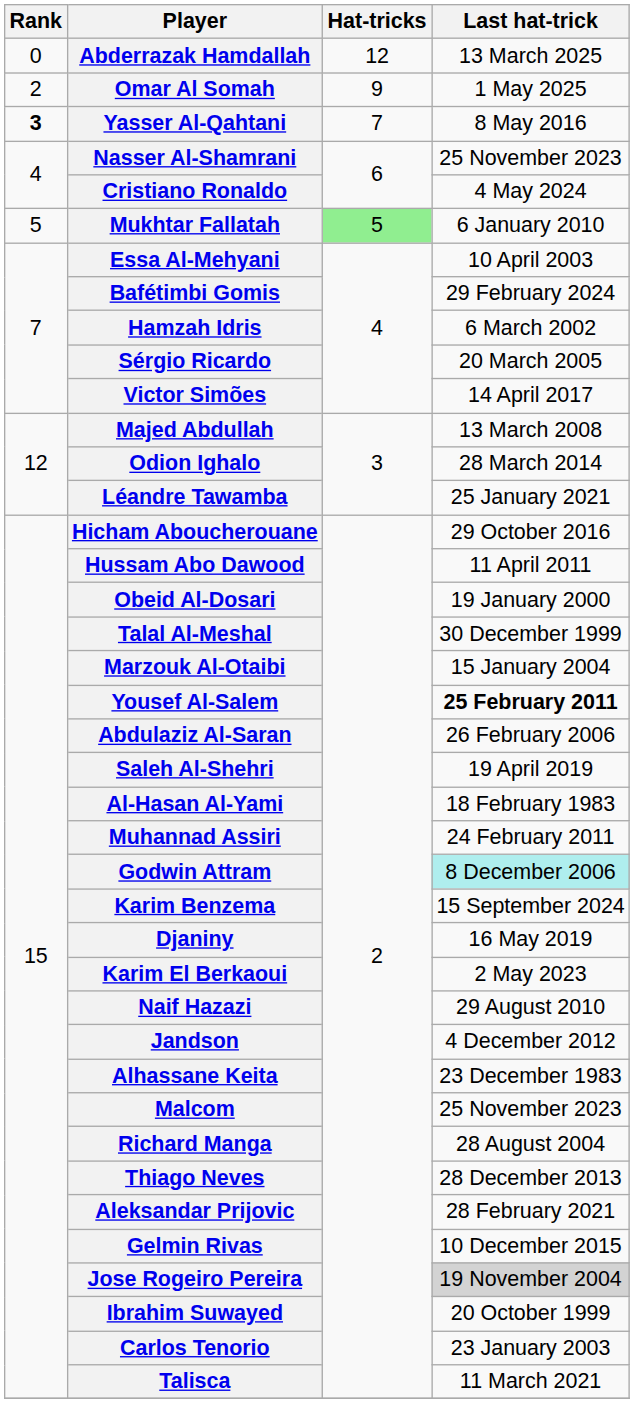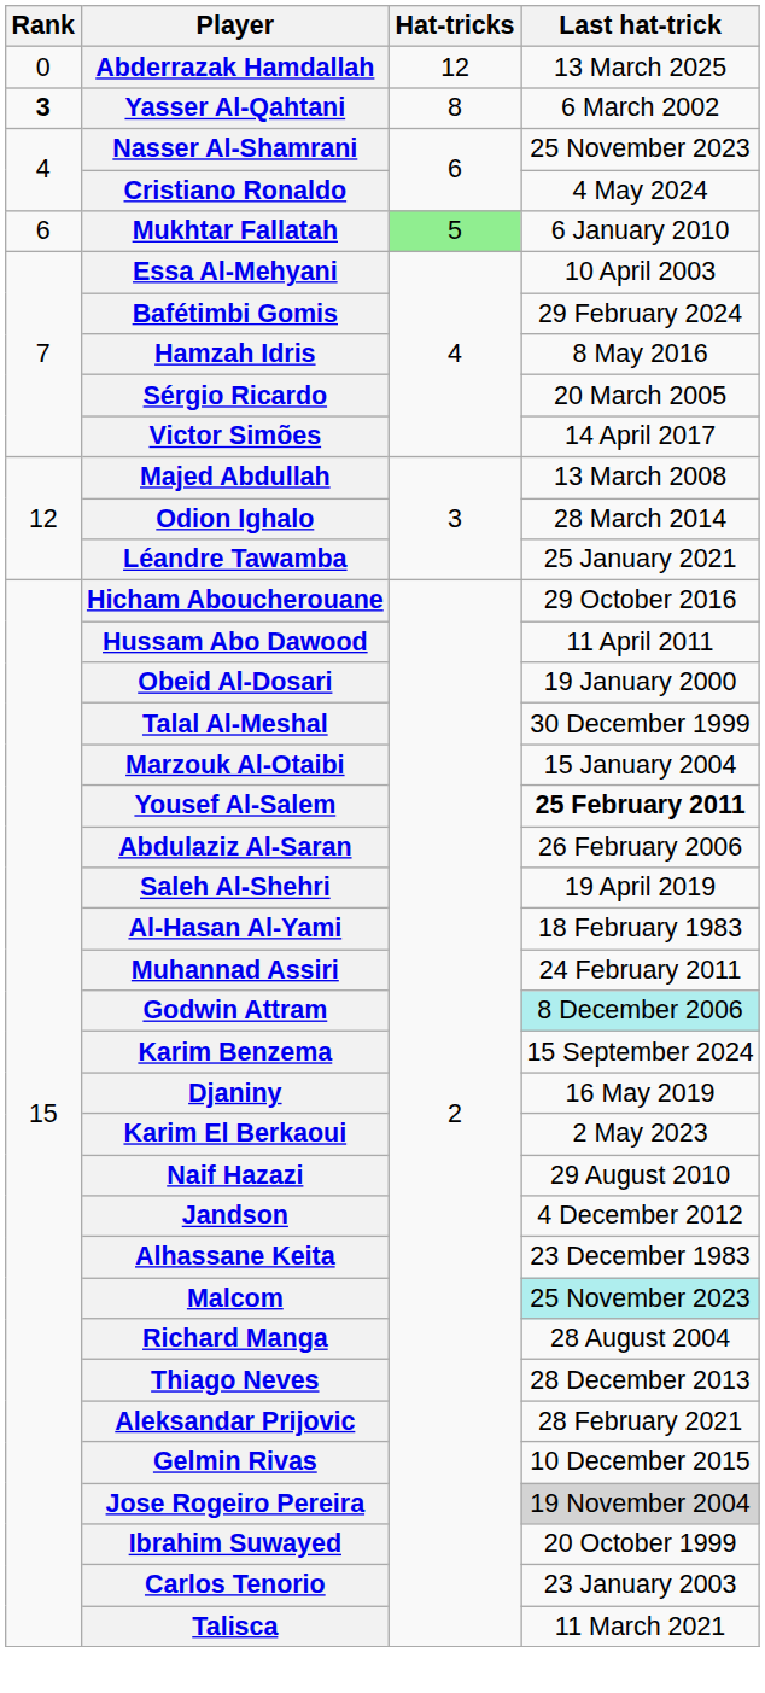- row: 2 | Omar Al Somah | 9 | 1 May 2025
Yasser Al-Qahtani | Hat-tricks: 7 -> 8
Yasser Al-Qahtani | Last hat-trick: 8 May 2016 -> 6 March 2002
Mukhtar Fallatah | Rank: 5 -> 6
Hamzah Idris | Last hat-trick: 6 March 2002 -> 8 May 2016
Malcom | Last hat-trick: no background -> paleturquoise background
